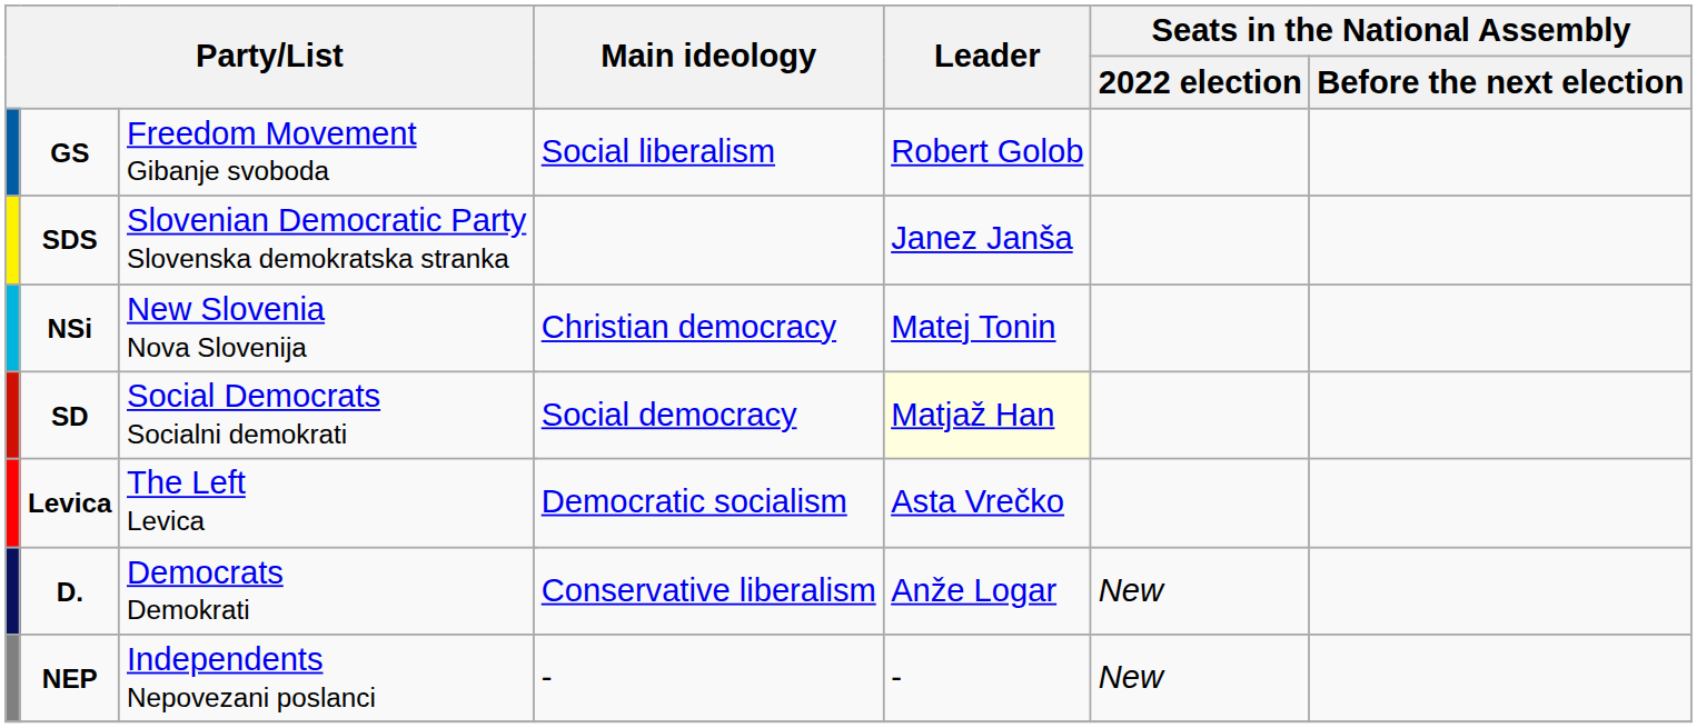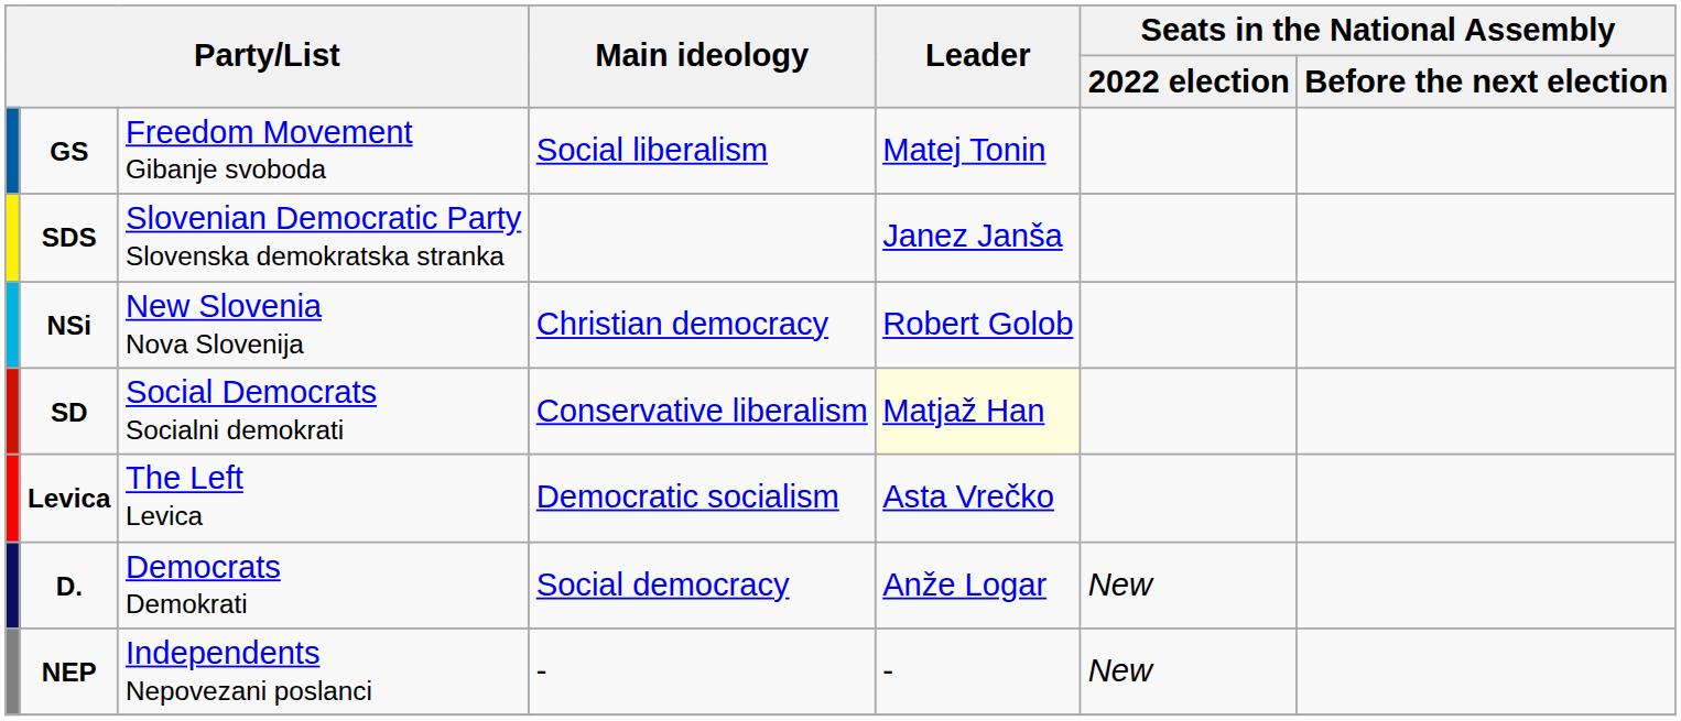GS | Leader: Robert Golob -> Matej Tonin
NSi | Leader: Matej Tonin -> Robert Golob
SD | Main ideology: Social democracy -> Conservative liberalism
D. | Main ideology: Conservative liberalism -> Social democracy
